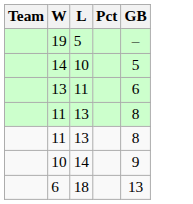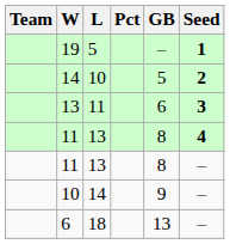+ column: Seed | 1 | 2 | 3 | 4 | – | – | –
